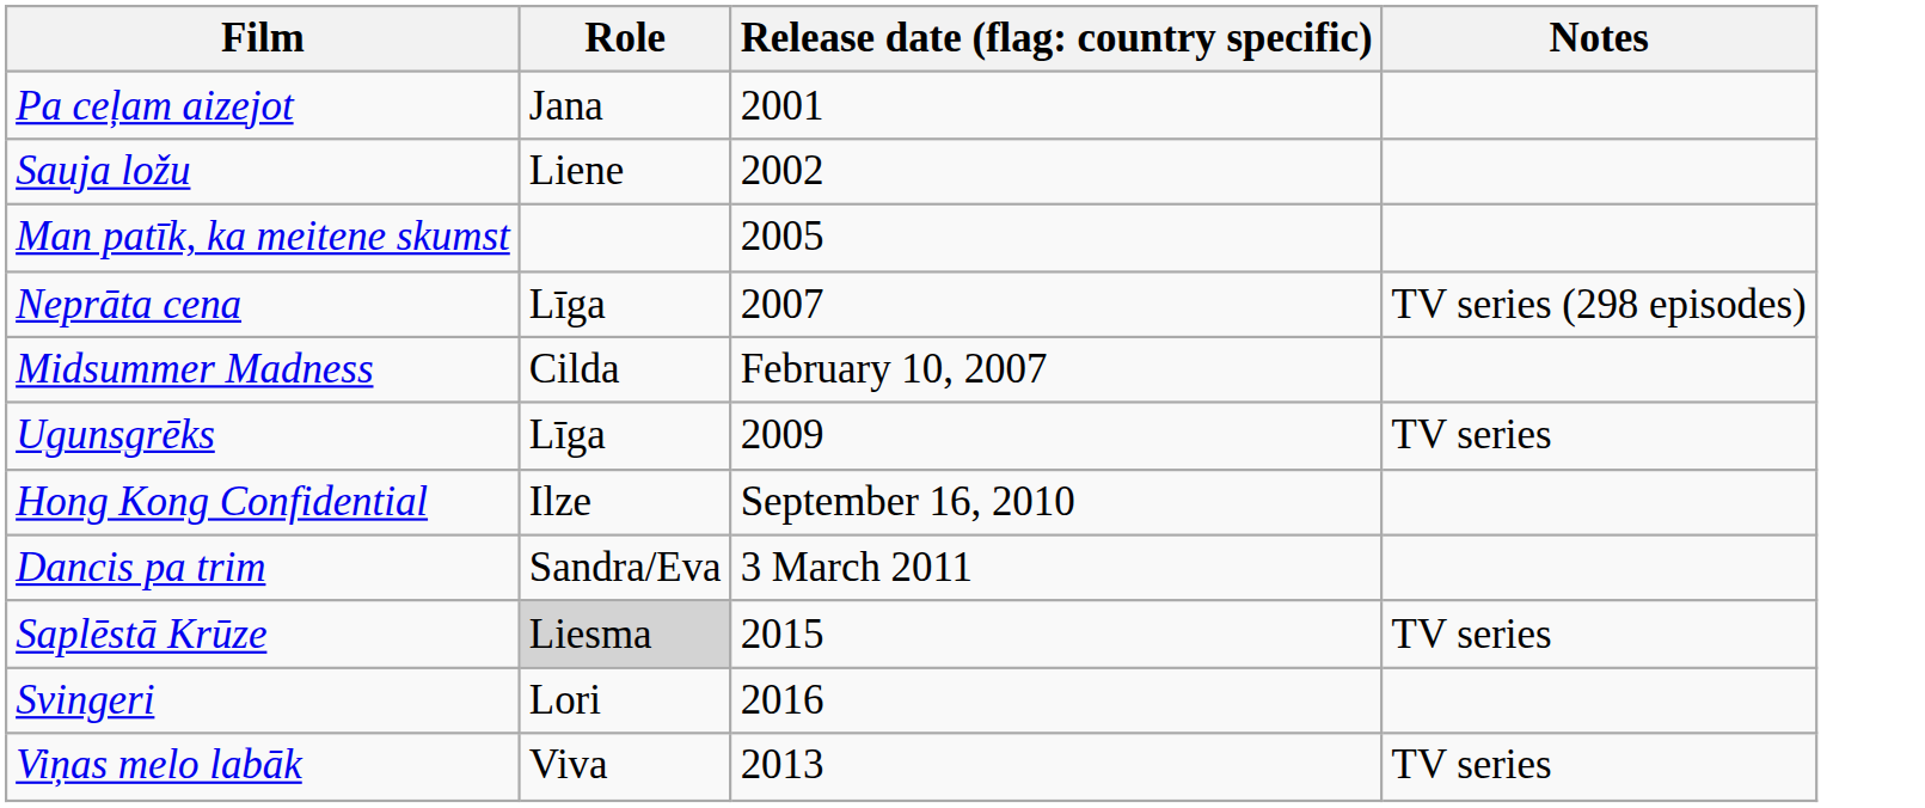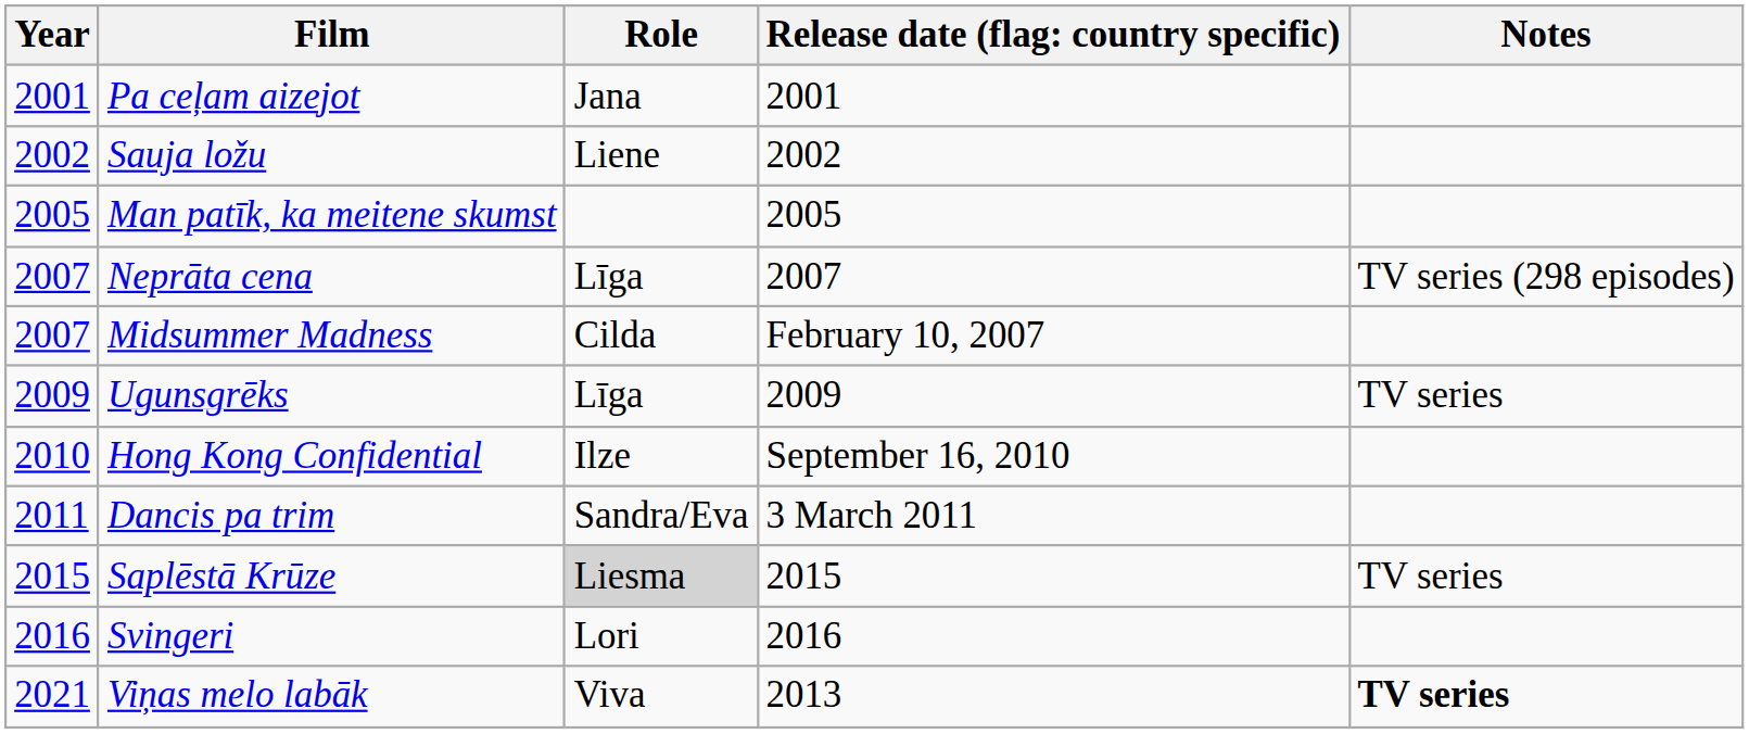+ column: Year | 2001 | 2002 | 2005 | 2007 | 2007 | 2009 | 2010 | 2011 | 2015 | 2016 | 2021
Viņas melo labāk | Notes: normal -> bold
